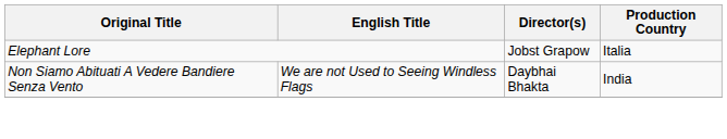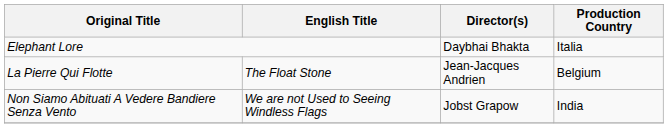Elephant Lore | Director(s): Jobst Grapow -> Daybhai Bhakta
+ row: La Pierre Qui Flotte | The Float Stone | Jean-Jacques Andrien | Belgium
Non Siamo Abituati A Vedere Bandiere Senza Vento | Director(s): Daybhai Bhakta -> Jobst Grapow
